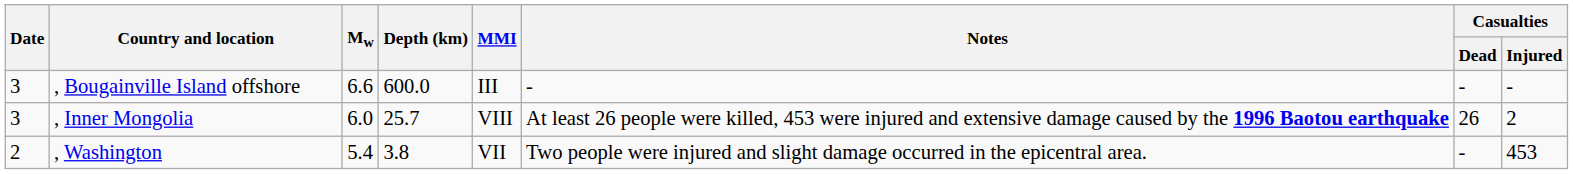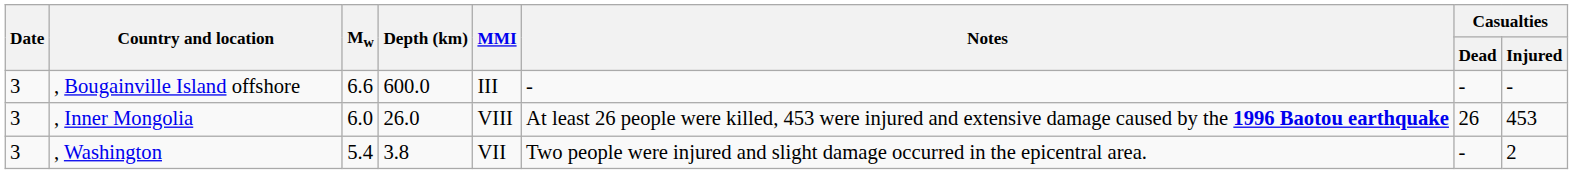, Inner Mongolia | Depth (km): 25.7 -> 26.0
, Inner Mongolia | Casualties / Injured: 2 -> 453
, Washington | Date: 2 -> 3
, Washington | Casualties / Injured: 453 -> 2
